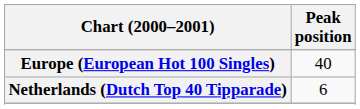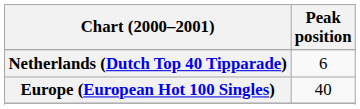rows swapped: Europe (European Hot 100 Singles) <-> Netherlands (Dutch Top 40 Tipparade)
